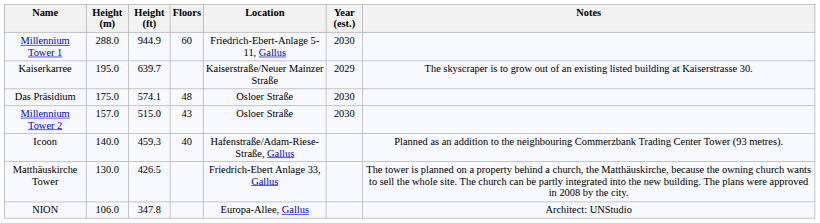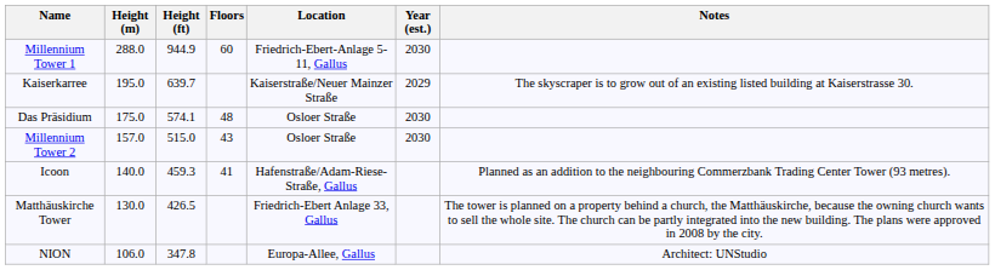Icoon | Floors: 40 -> 41
